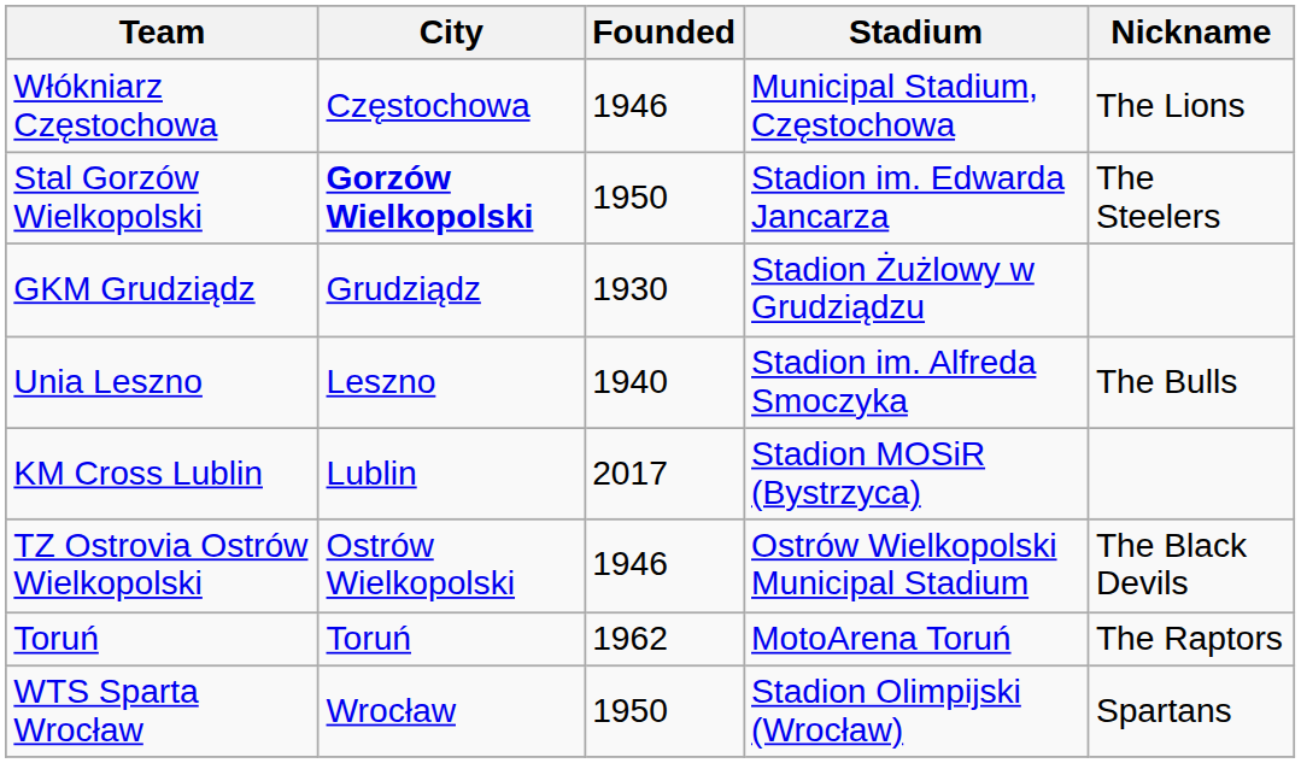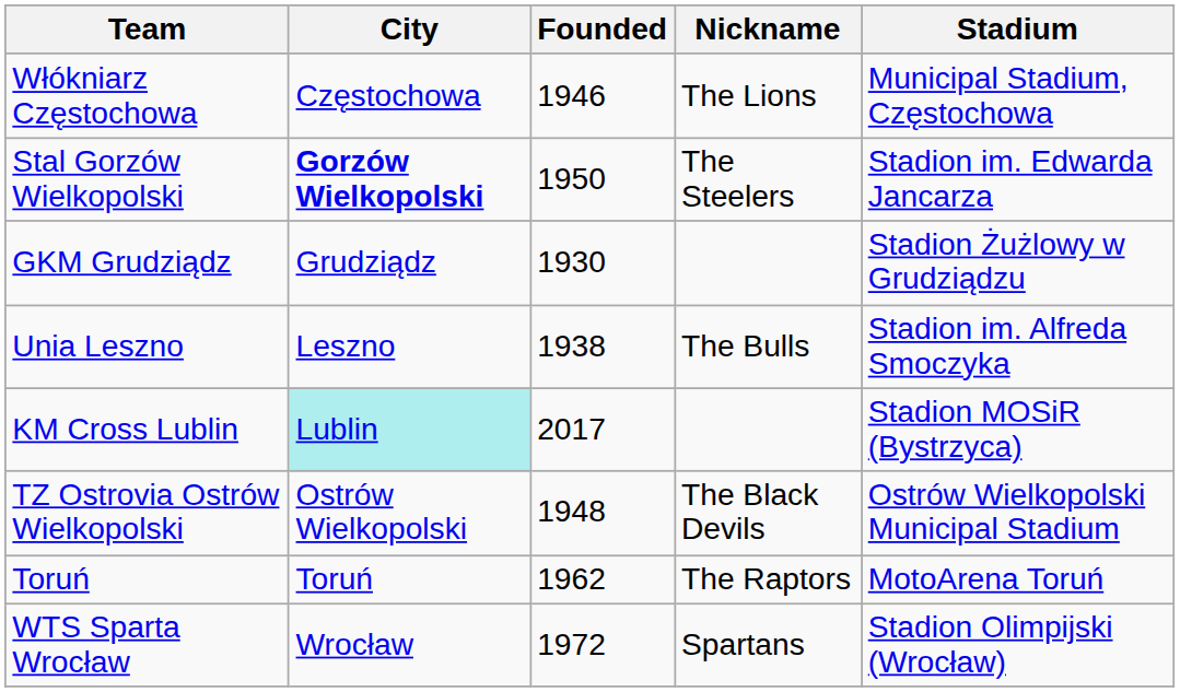columns swapped: Stadium <-> Nickname
Unia Leszno | Founded: 1940 -> 1938
KM Cross Lublin | City: no background -> paleturquoise background
TZ Ostrovia Ostrów Wielkopolski | Founded: 1946 -> 1948
WTS Sparta Wrocław | Founded: 1950 -> 1972
